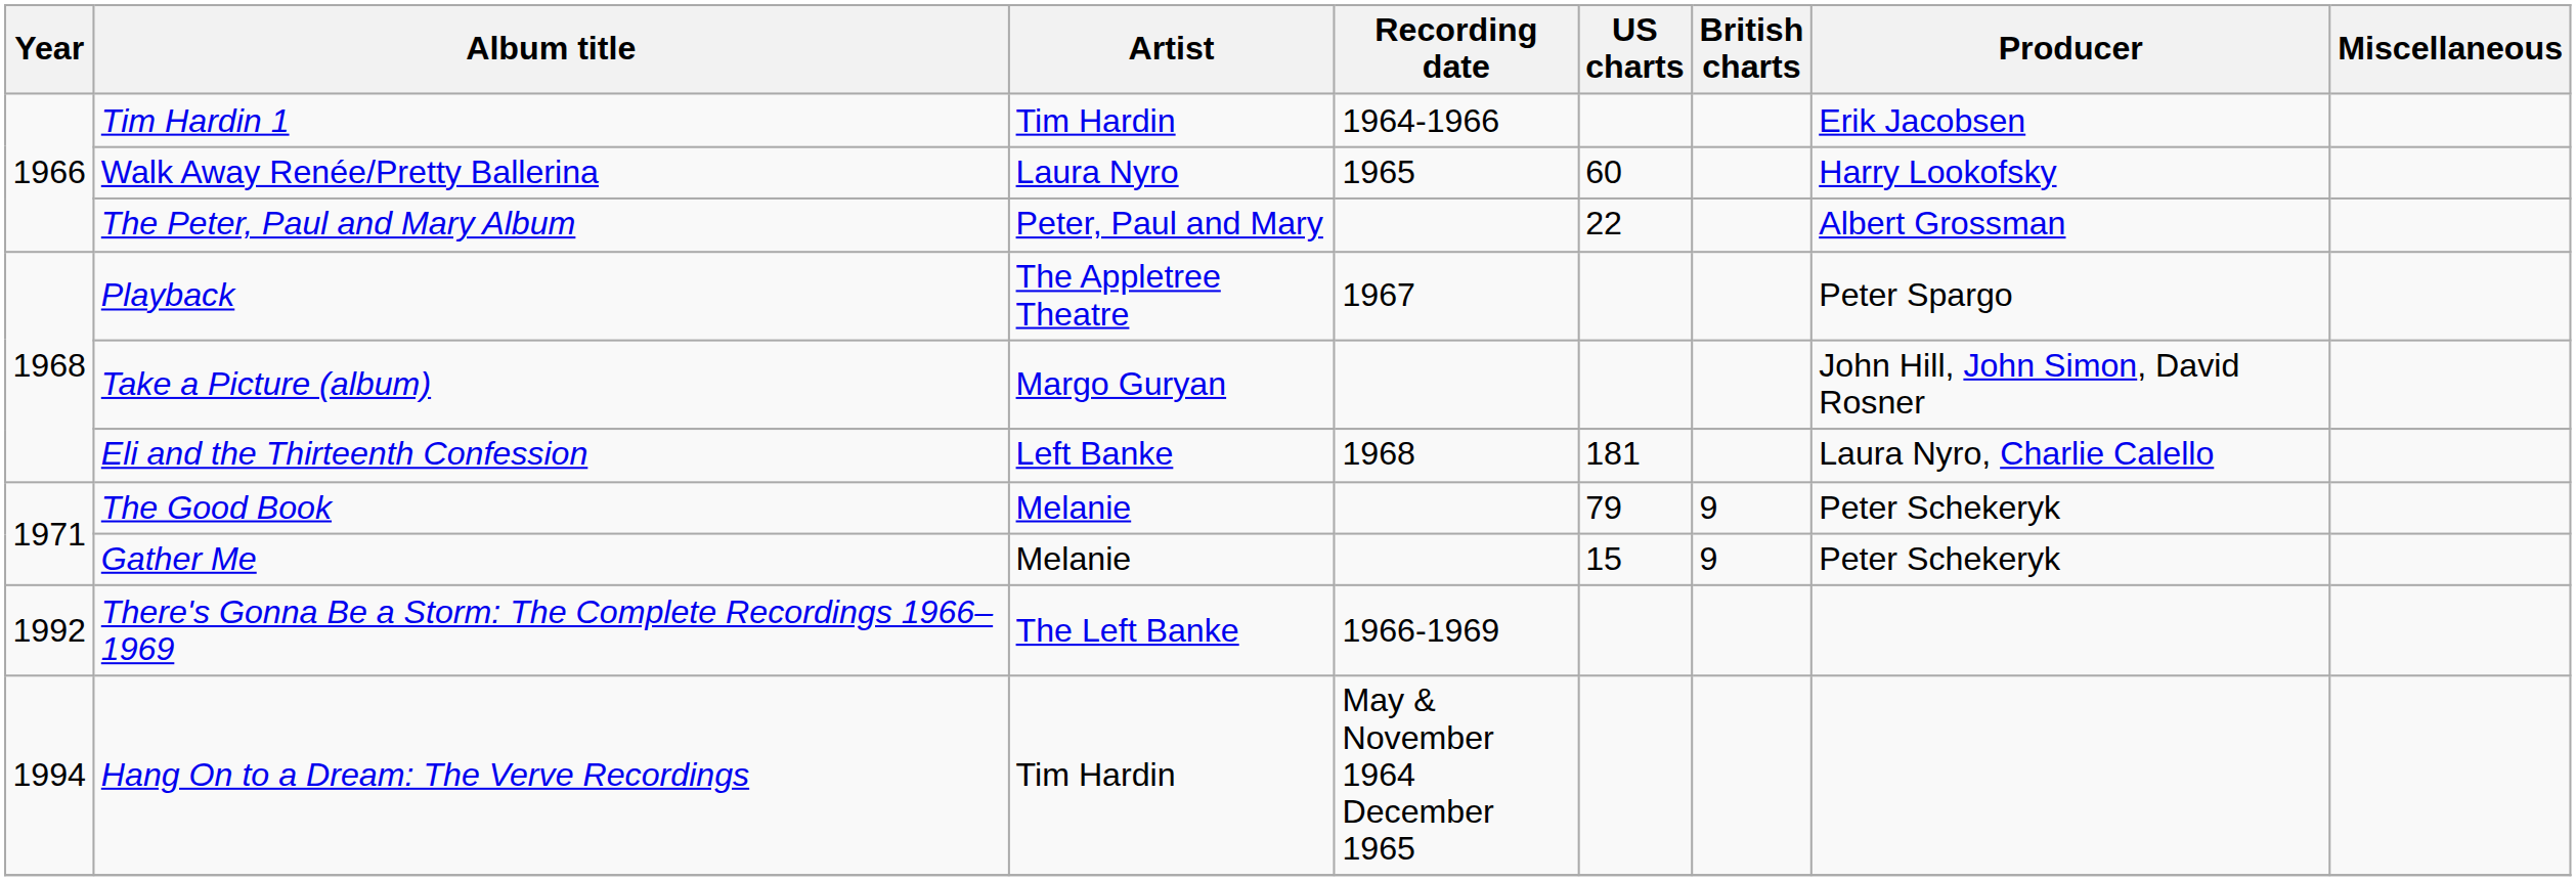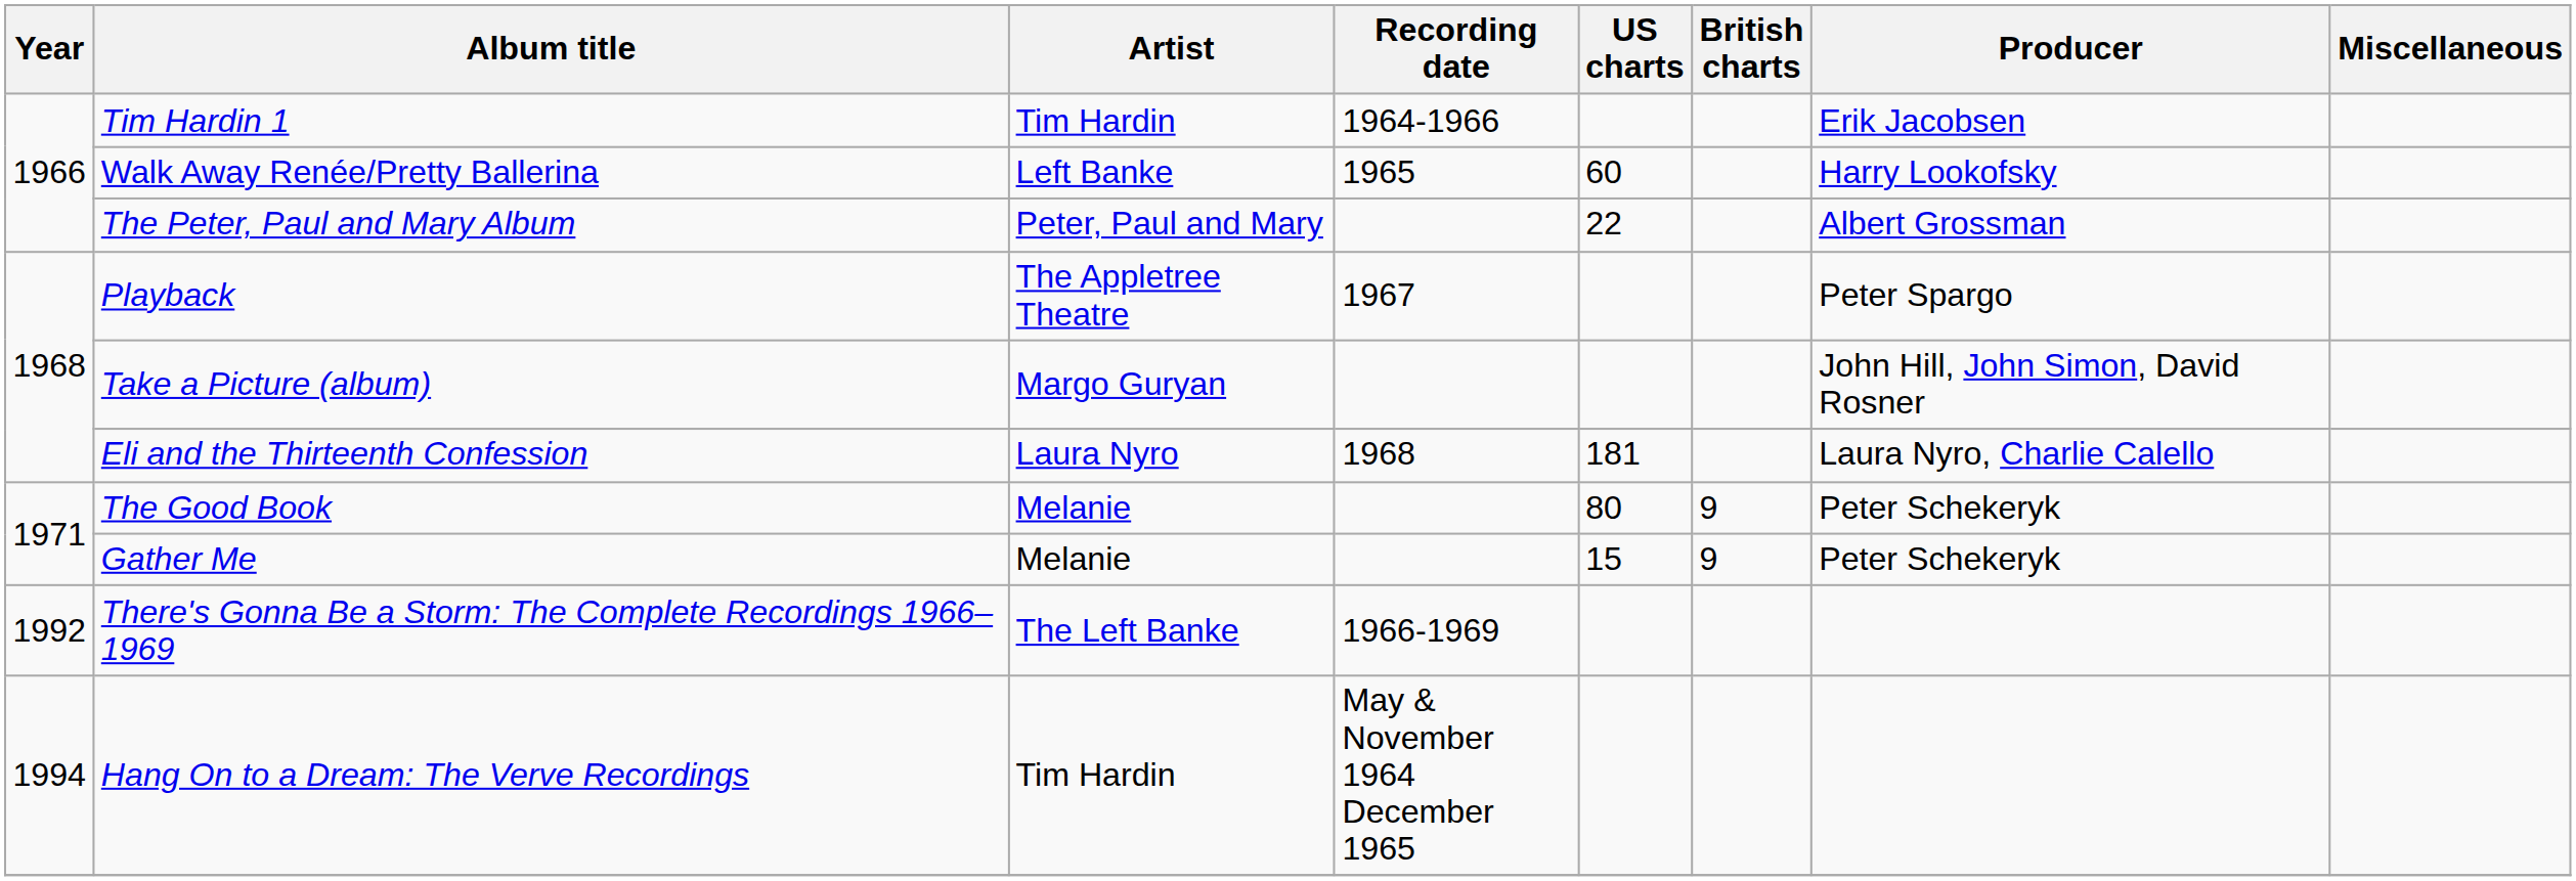Walk Away Renée/Pretty Ballerina | Artist: Laura Nyro -> Left Banke
Eli and the Thirteenth Confession | Artist: Left Banke -> Laura Nyro
The Good Book | US charts: 79 -> 80
